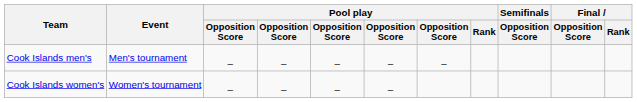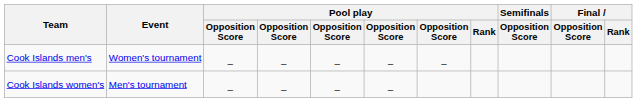Cook Islands men's | Event: Men's tournament -> Women's tournament
Cook Islands women's | Event: Women's tournament -> Men's tournament
